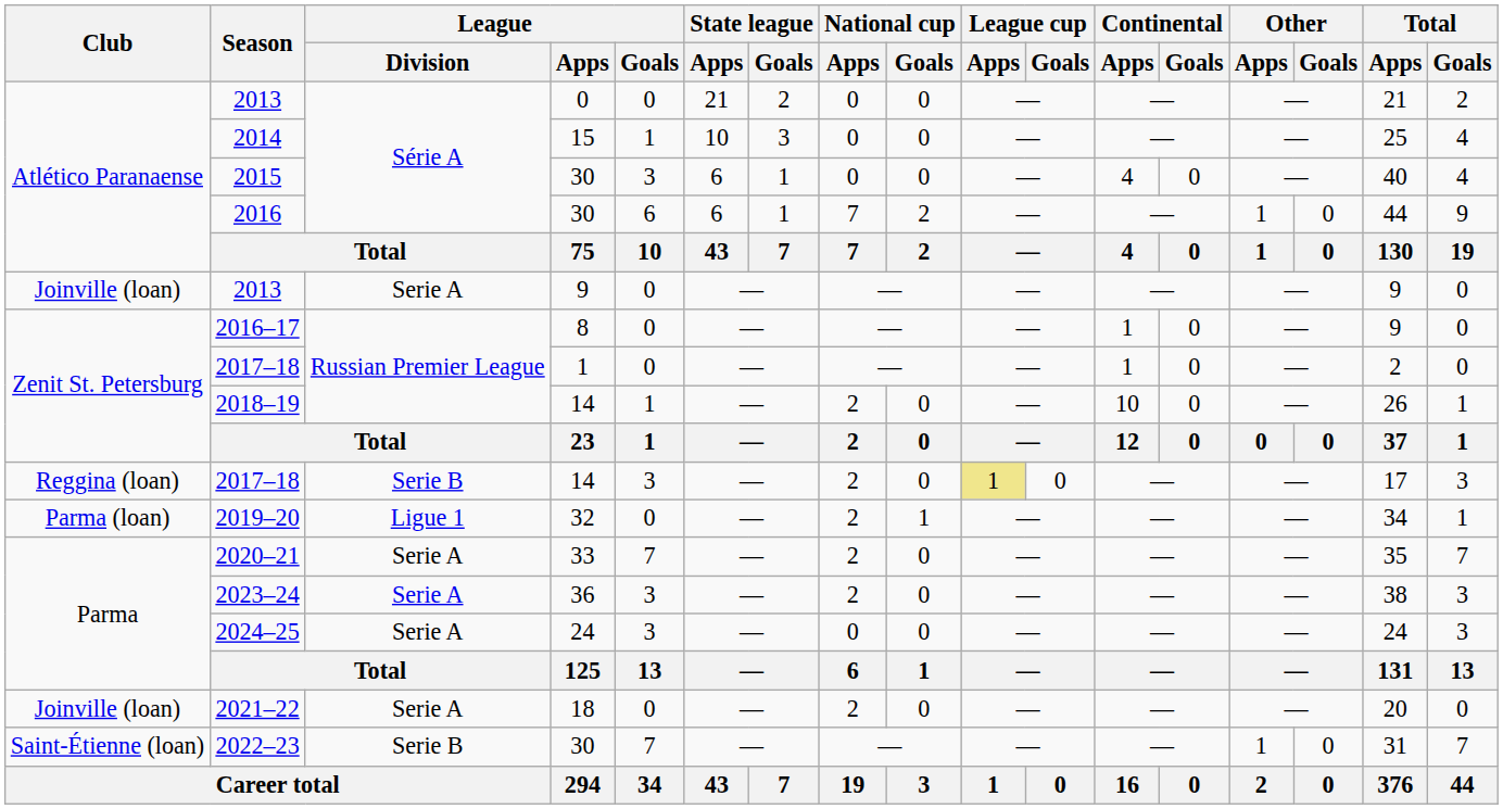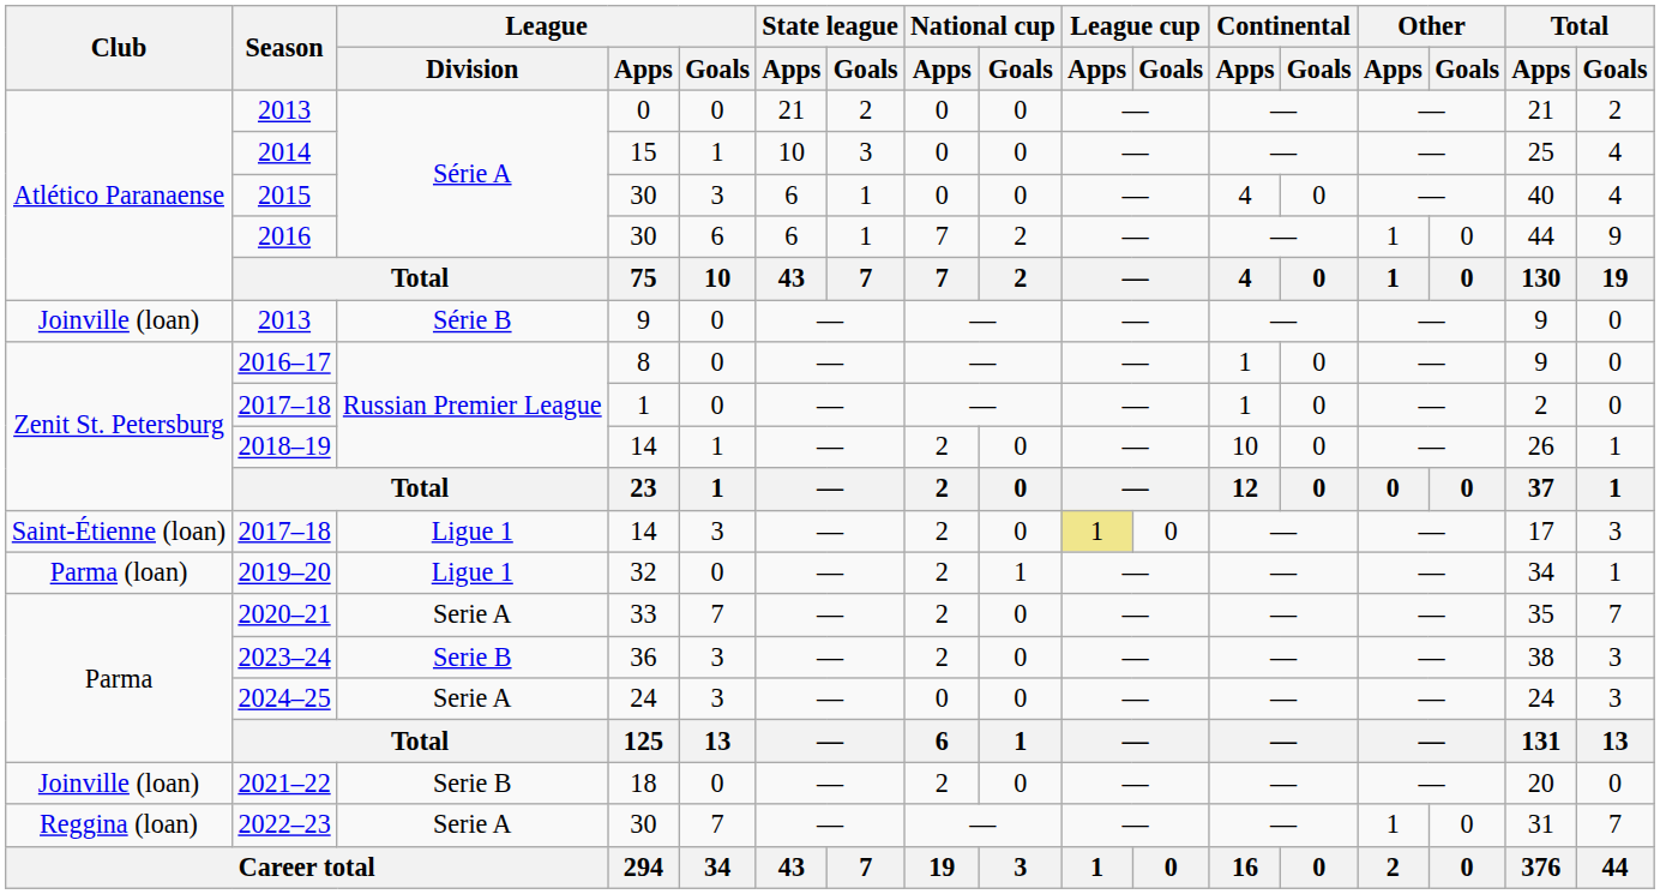2013 / 9 | League / Division: Serie A -> Série B
2017–18 / 14 | Club: Reggina (loan) -> Saint-Étienne (loan)
2017–18 / 14 | League / Division: Serie B -> Ligue 1
2023–24 | League / Division: Serie A -> Serie B
2021–22 | League / Division: Serie A -> Serie B
2022–23 | Club: Saint-Étienne (loan) -> Reggina (loan)
2022–23 | League / Division: Serie B -> Serie A
